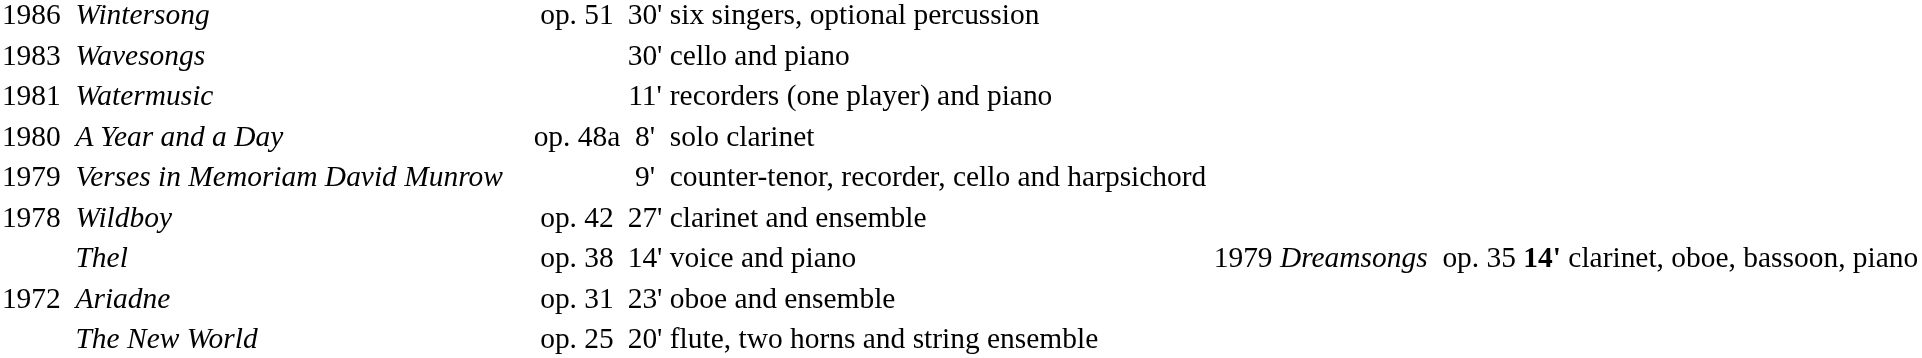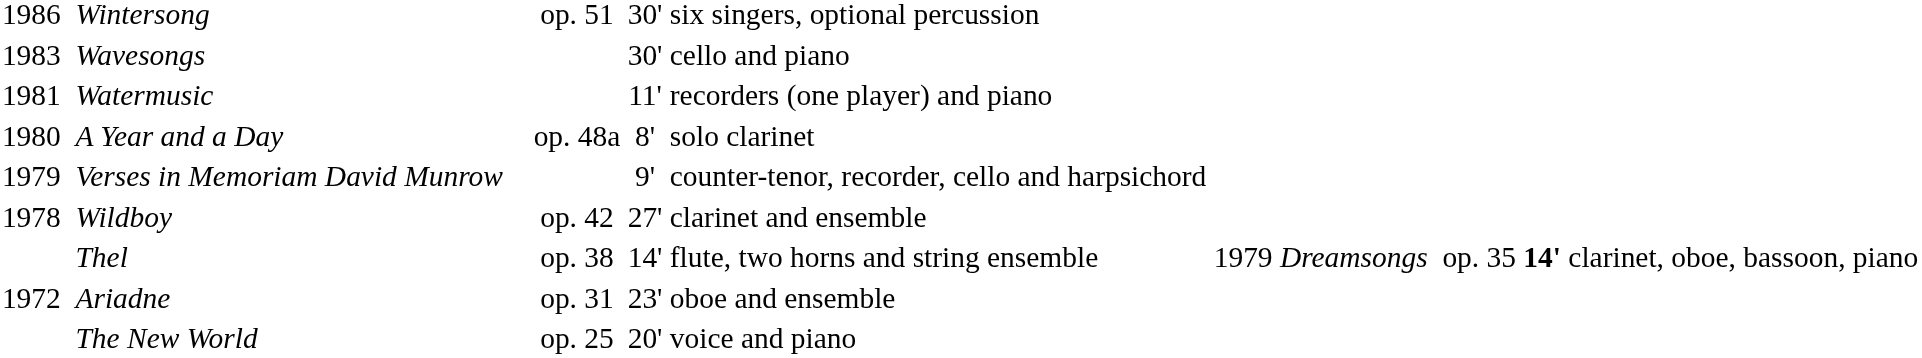Thel | column 5: voice and piano -> flute, two horns and string ensemble
The New World | column 5: flute, two horns and string ensemble -> voice and piano
